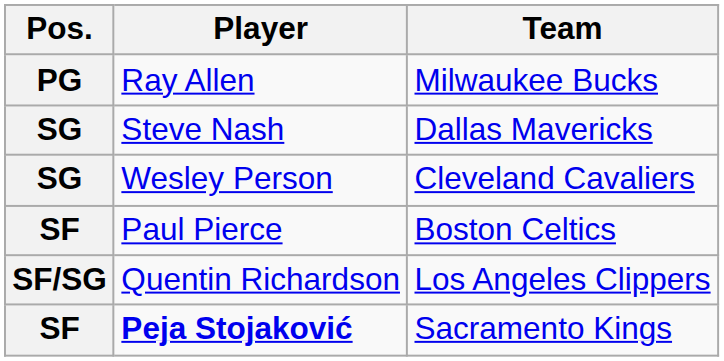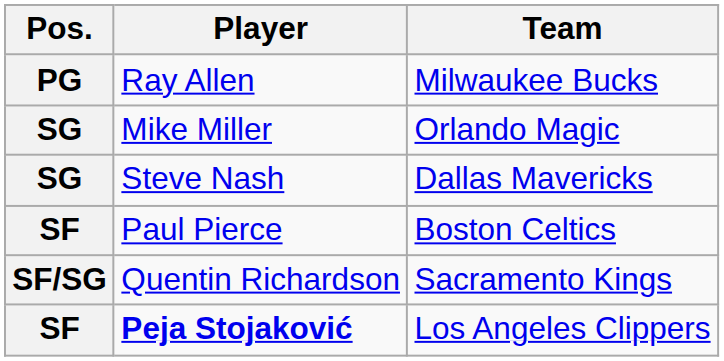+ row: SG | Mike Miller | Orlando Magic
- row: SG | Wesley Person | Cleveland Cavaliers
Quentin Richardson | Team: Los Angeles Clippers -> Sacramento Kings
Peja Stojaković | Team: Sacramento Kings -> Los Angeles Clippers
